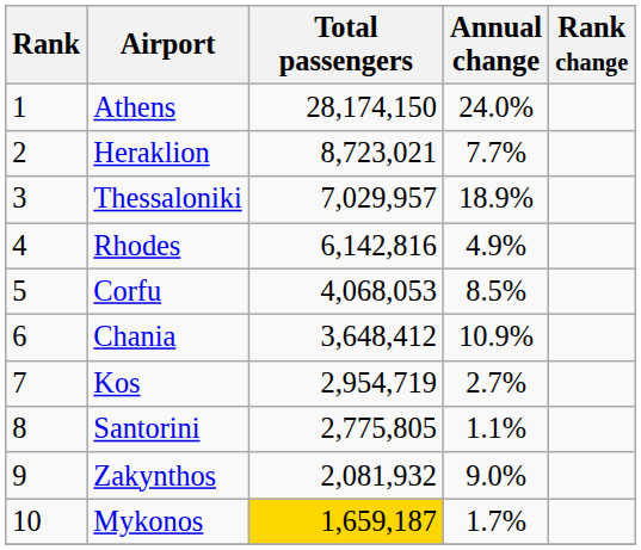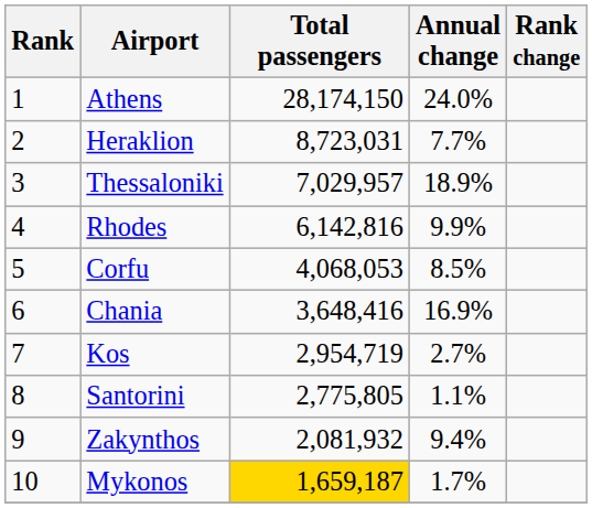Heraklion | Total passengers: 8,723,021 -> 8,723,031
Rhodes | Annual change: 4.9% -> 9.9%
Chania | Total passengers: 3,648,412 -> 3,648,416
Chania | Annual change: 10.9% -> 16.9%
Zakynthos | Annual change: 9.0% -> 9.4%
